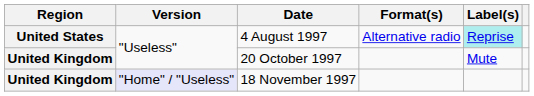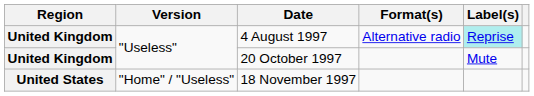4 August 1997 | Region: United States -> United Kingdom
18 November 1997 | Region: United Kingdom -> United States
18 November 1997 | Version: lavender background -> no background
